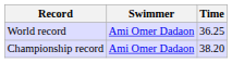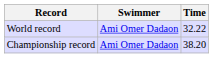World record | Time: 36.25 -> 32.22
